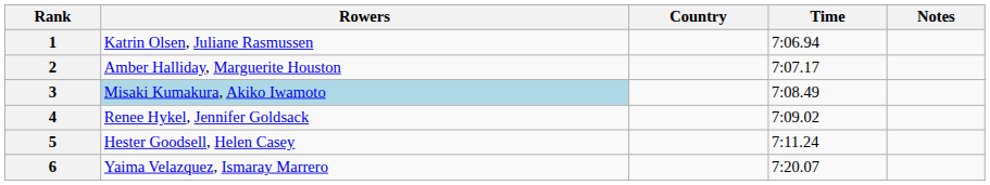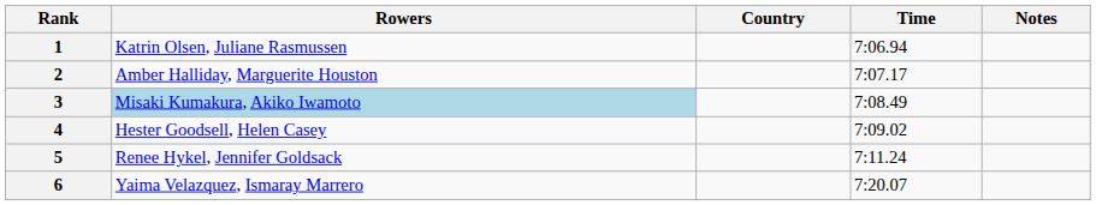4 | Rowers: Renee Hykel, Jennifer Goldsack -> Hester Goodsell, Helen Casey
5 | Rowers: Hester Goodsell, Helen Casey -> Renee Hykel, Jennifer Goldsack
